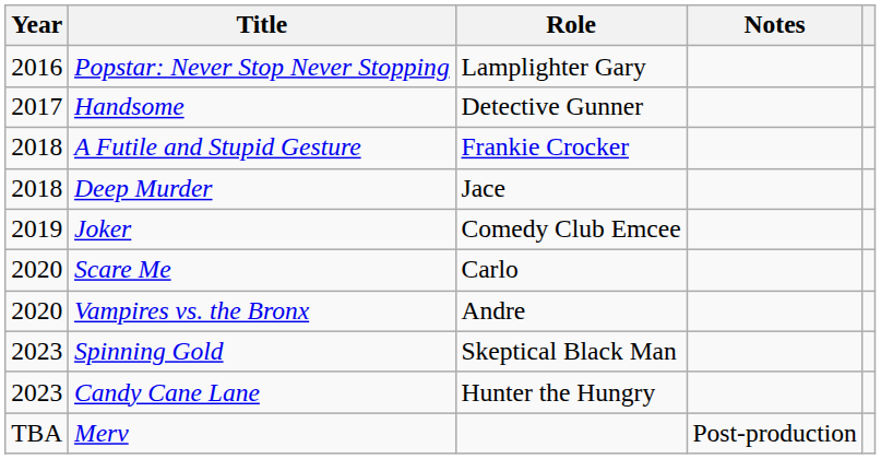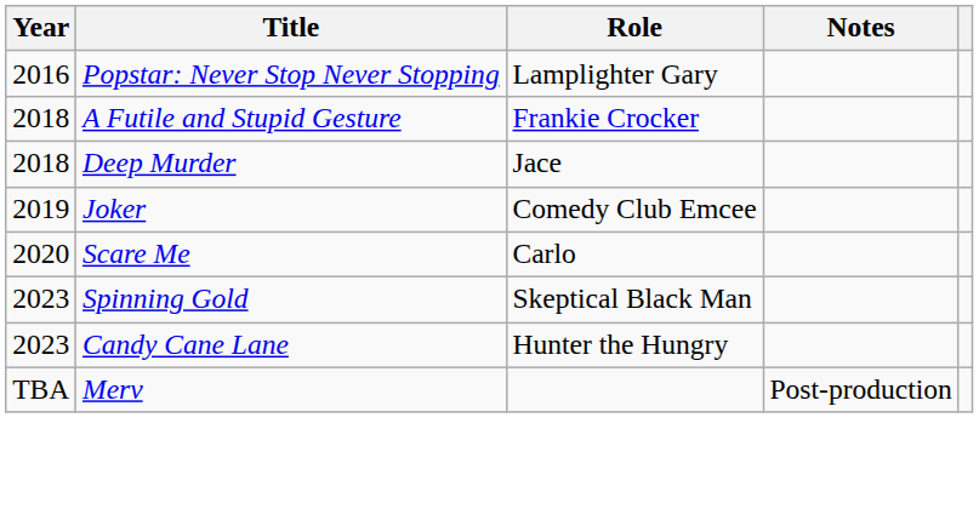- row: 2017 | Handsome | Detective Gunner
- row: 2020 | Vampires vs. the Bronx | Andre
